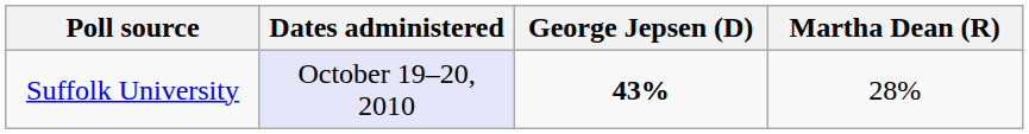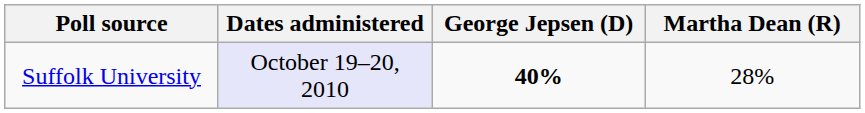Suffolk University | George Jepsen (D): 43% -> 40%
